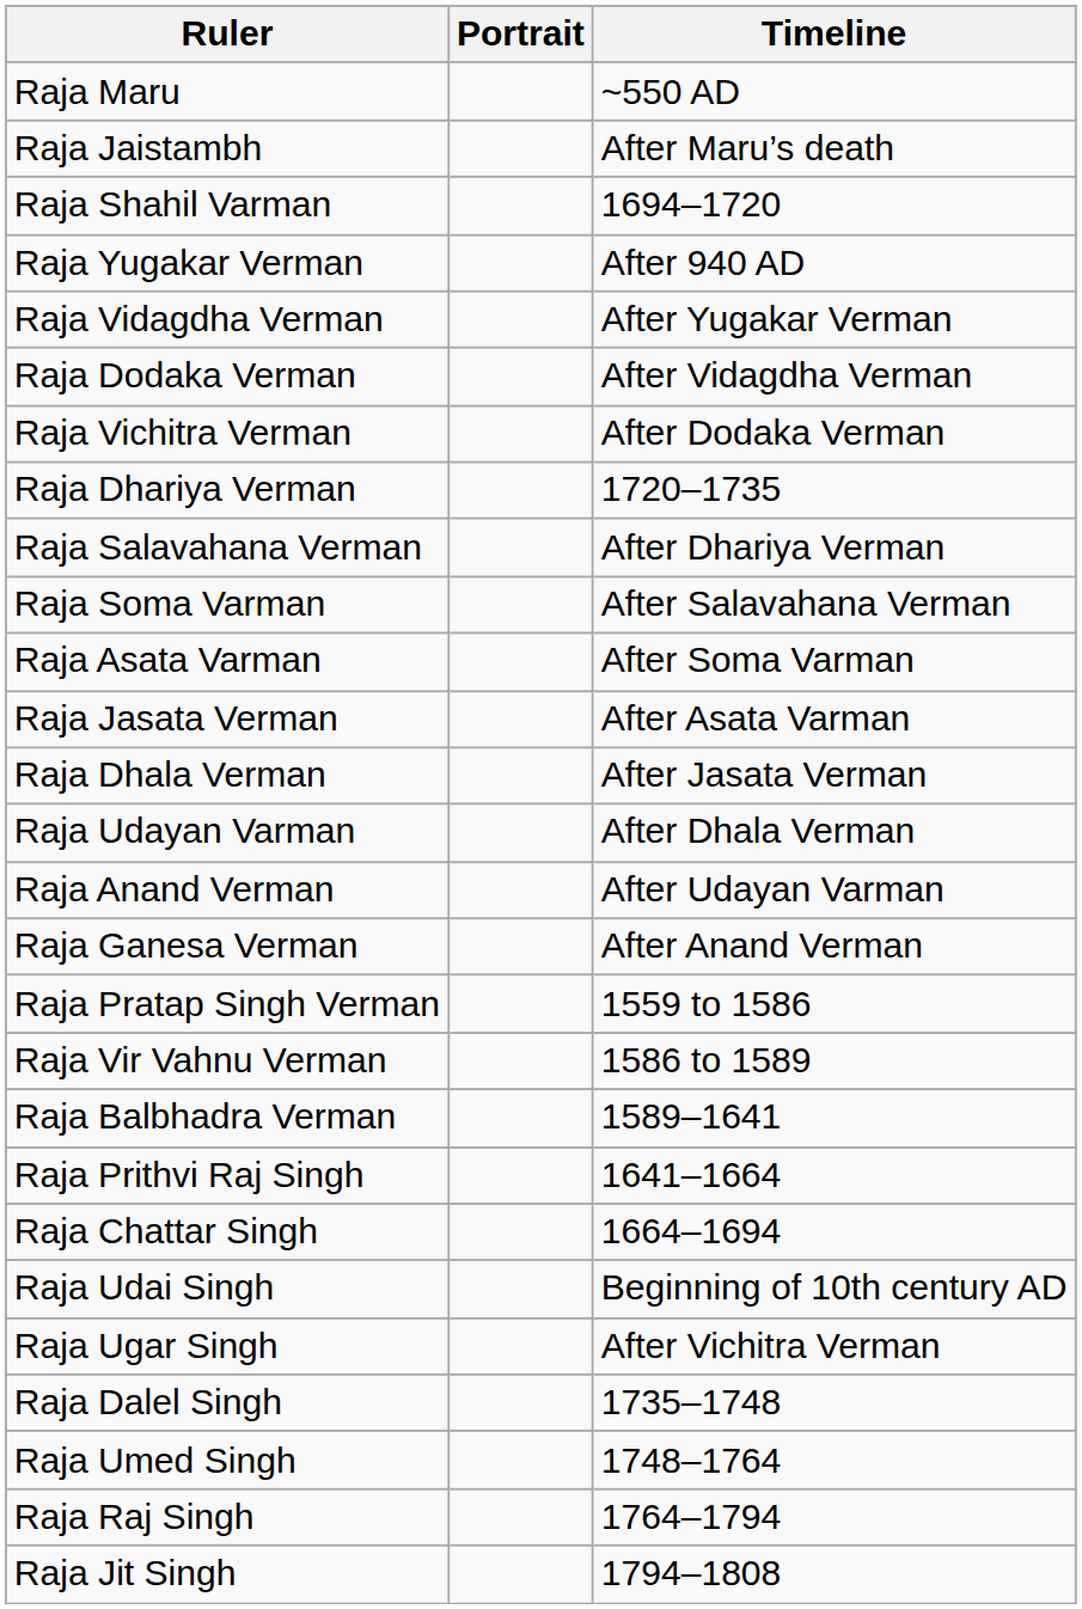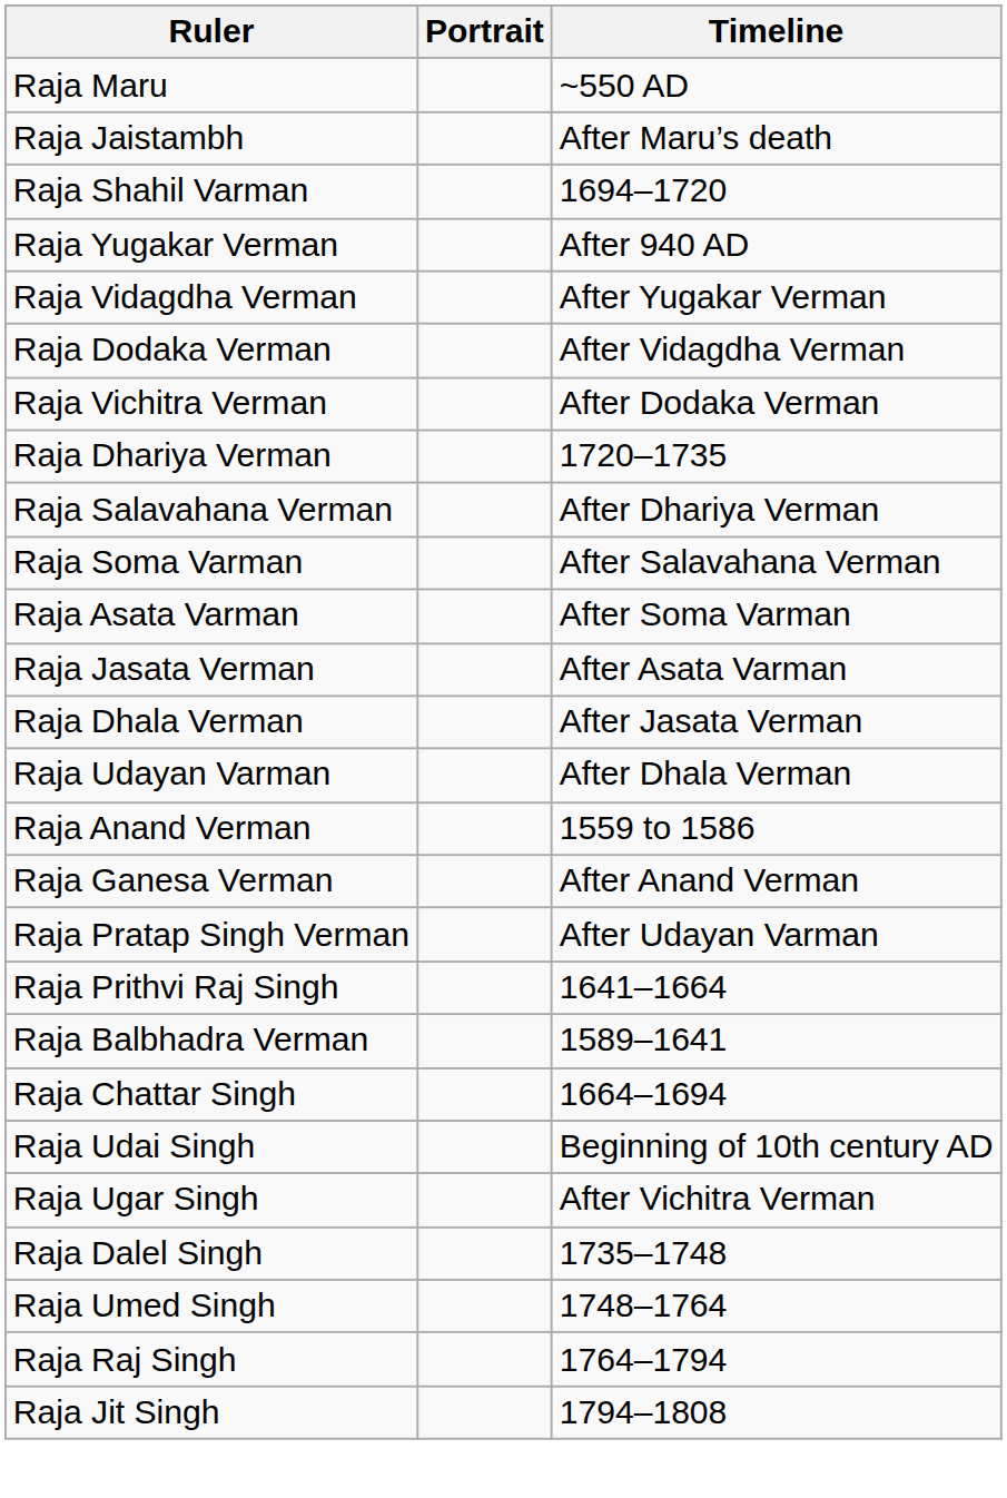Raja Anand Verman | Timeline: After Udayan Varman -> 1559 to 1586
Raja Pratap Singh Verman | Timeline: 1559 to 1586 -> After Udayan Varman
- row: Raja Vir Vahnu Verman | 1586 to 1589
rows swapped: Raja Balbhadra Verman <-> Raja Prithvi Raj Singh
